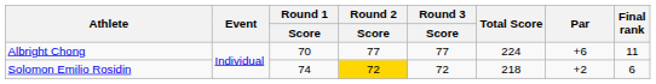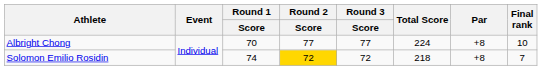Albright Chong | Par: +6 -> +8
Albright Chong | Final rank: 11 -> 10
Solomon Emilio Rosidin | Par: +2 -> +8
Solomon Emilio Rosidin | Final rank: 6 -> 7
